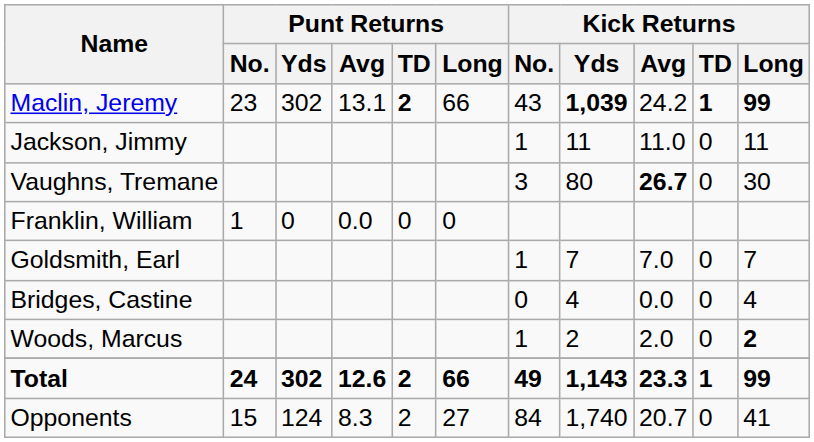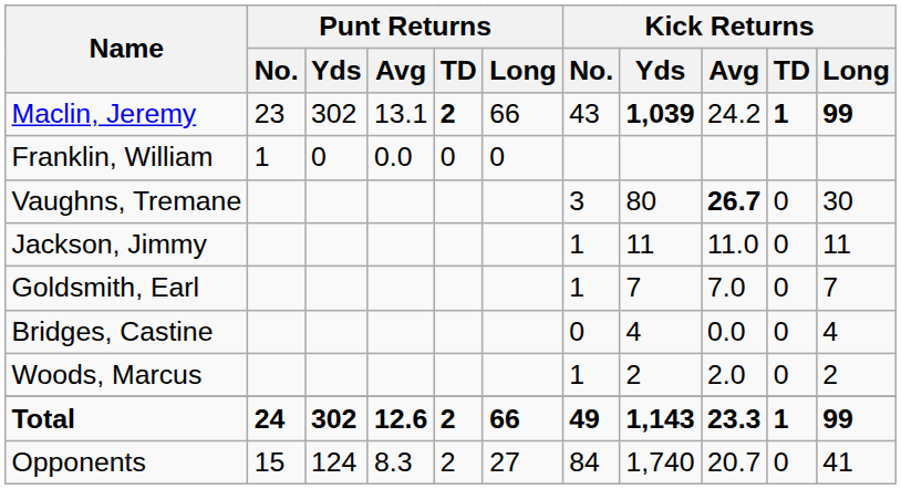rows swapped: Franklin, William <-> Jackson, Jimmy
Woods, Marcus | Kick Returns / Long: bold -> normal
